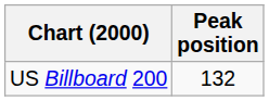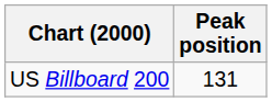US Billboard 200 | Peak position: 132 -> 131
